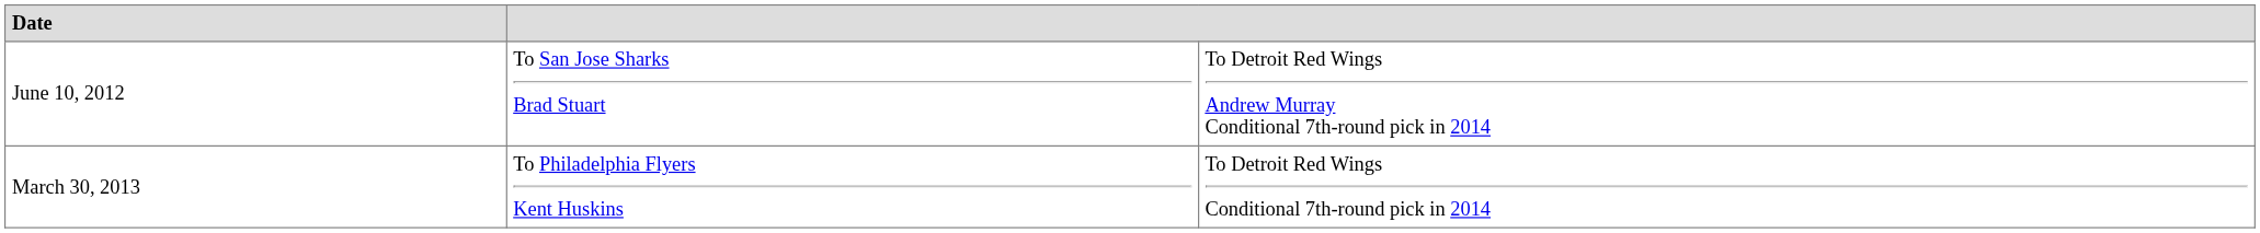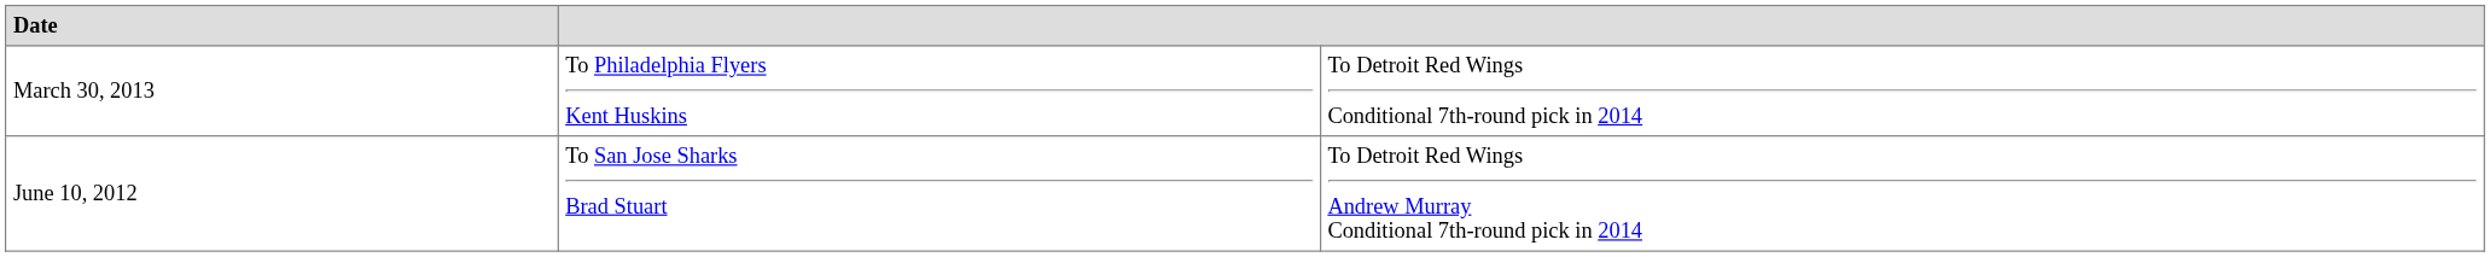rows swapped: June 10, 2012 <-> March 30, 2013
